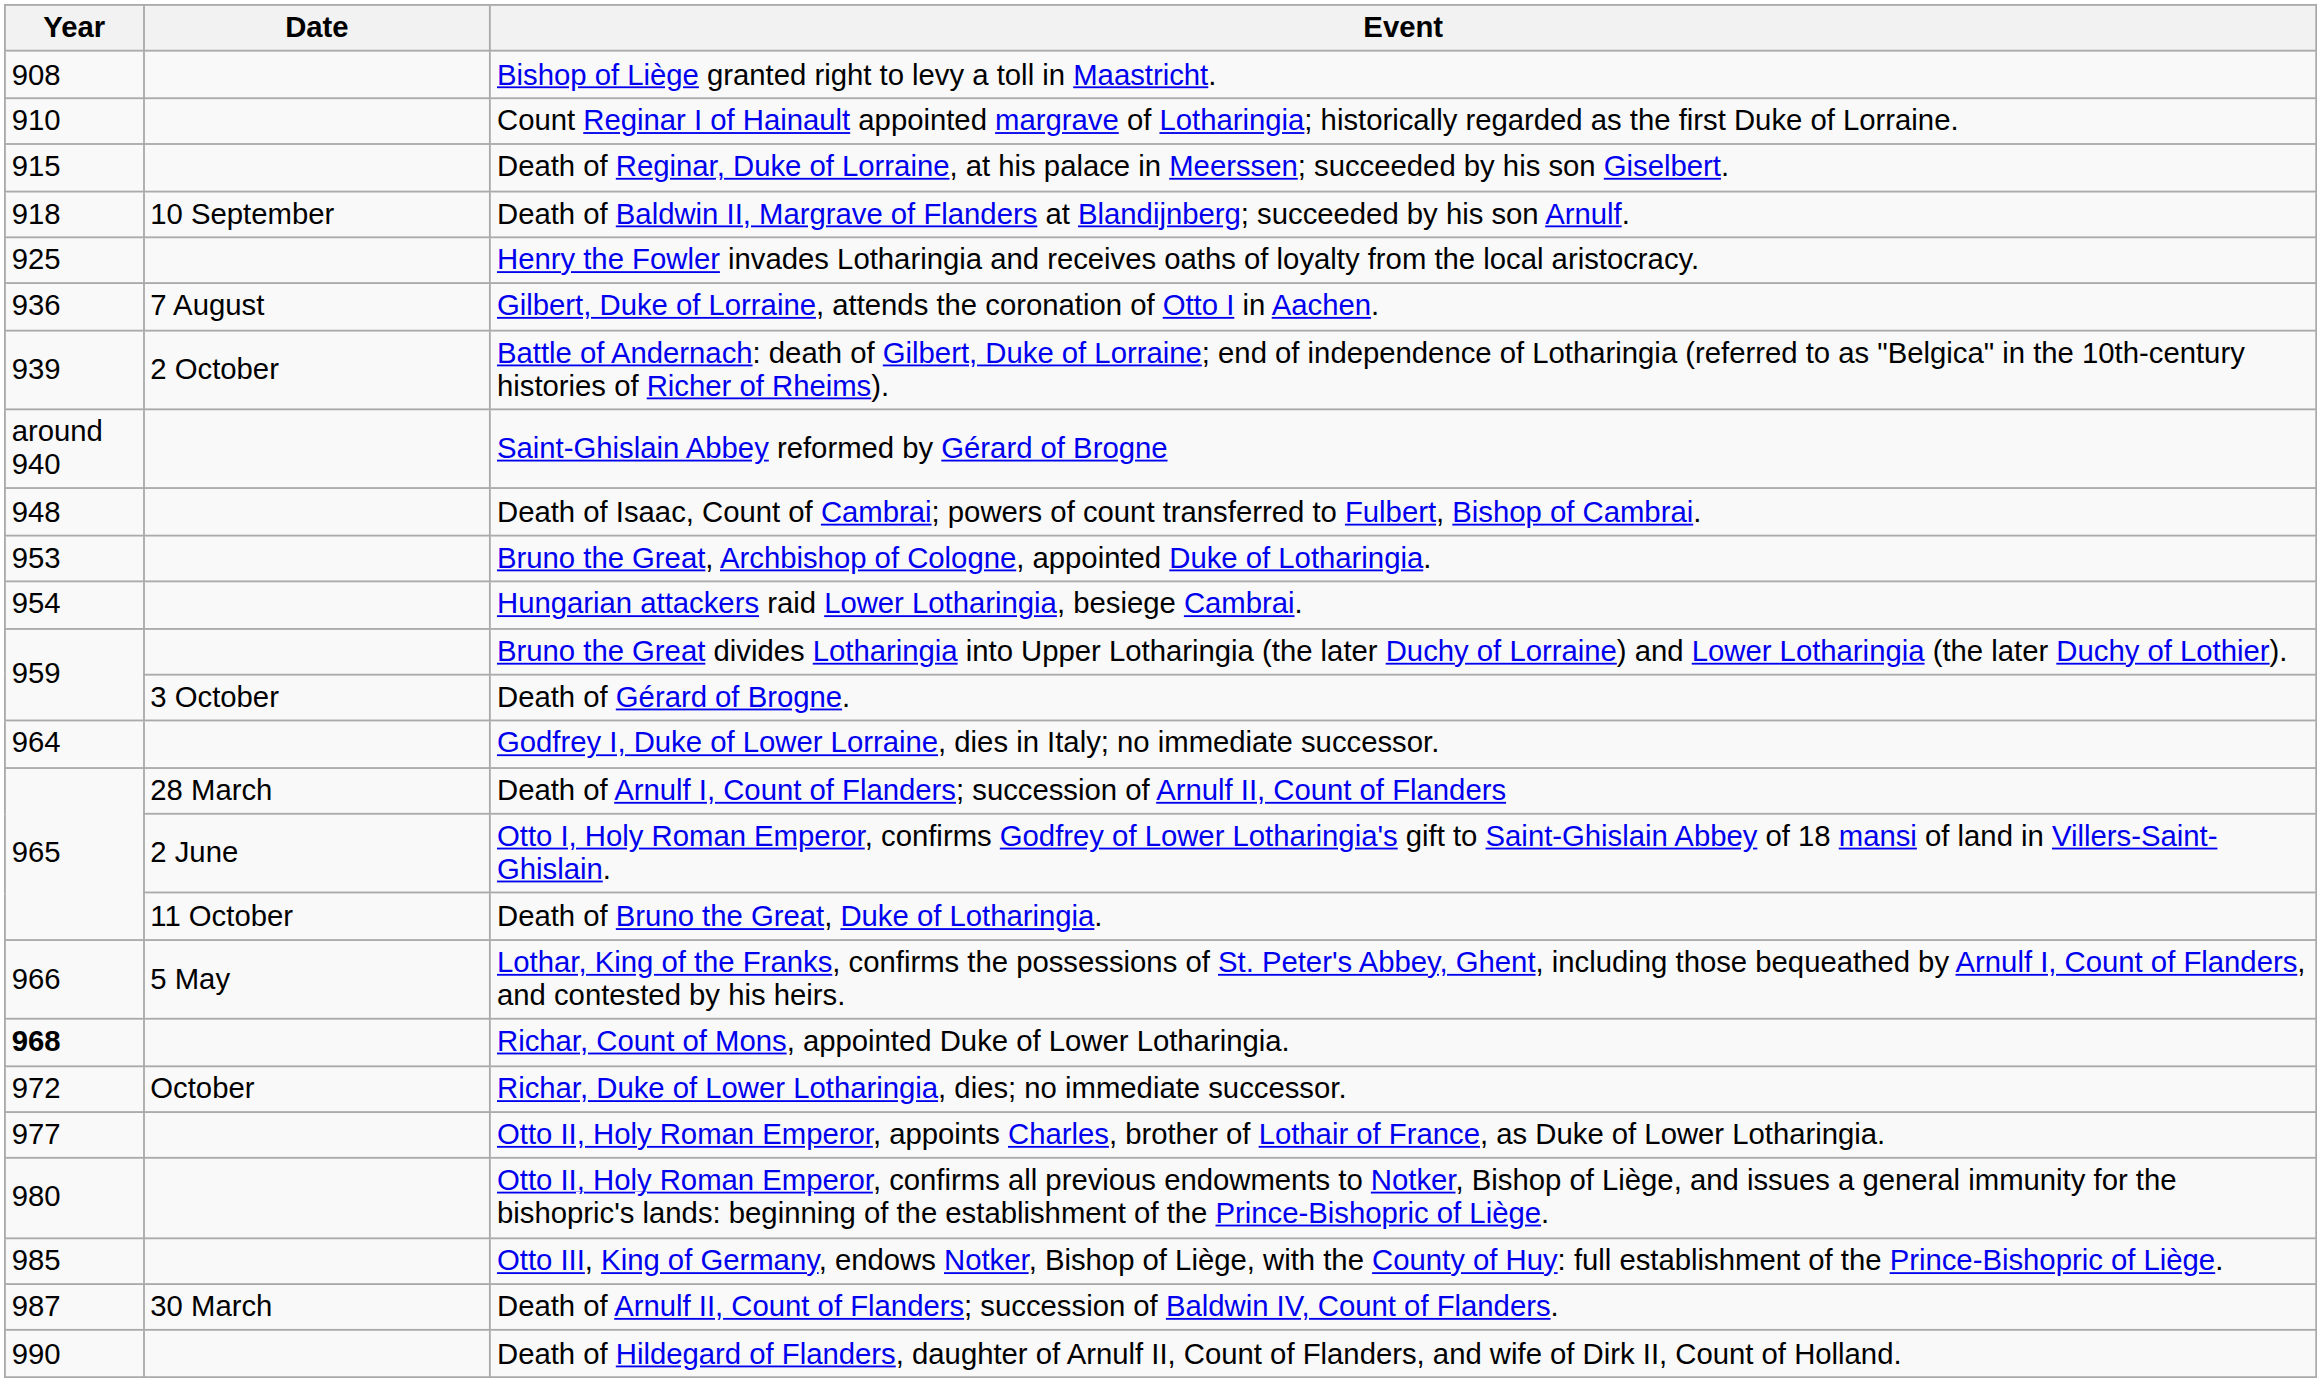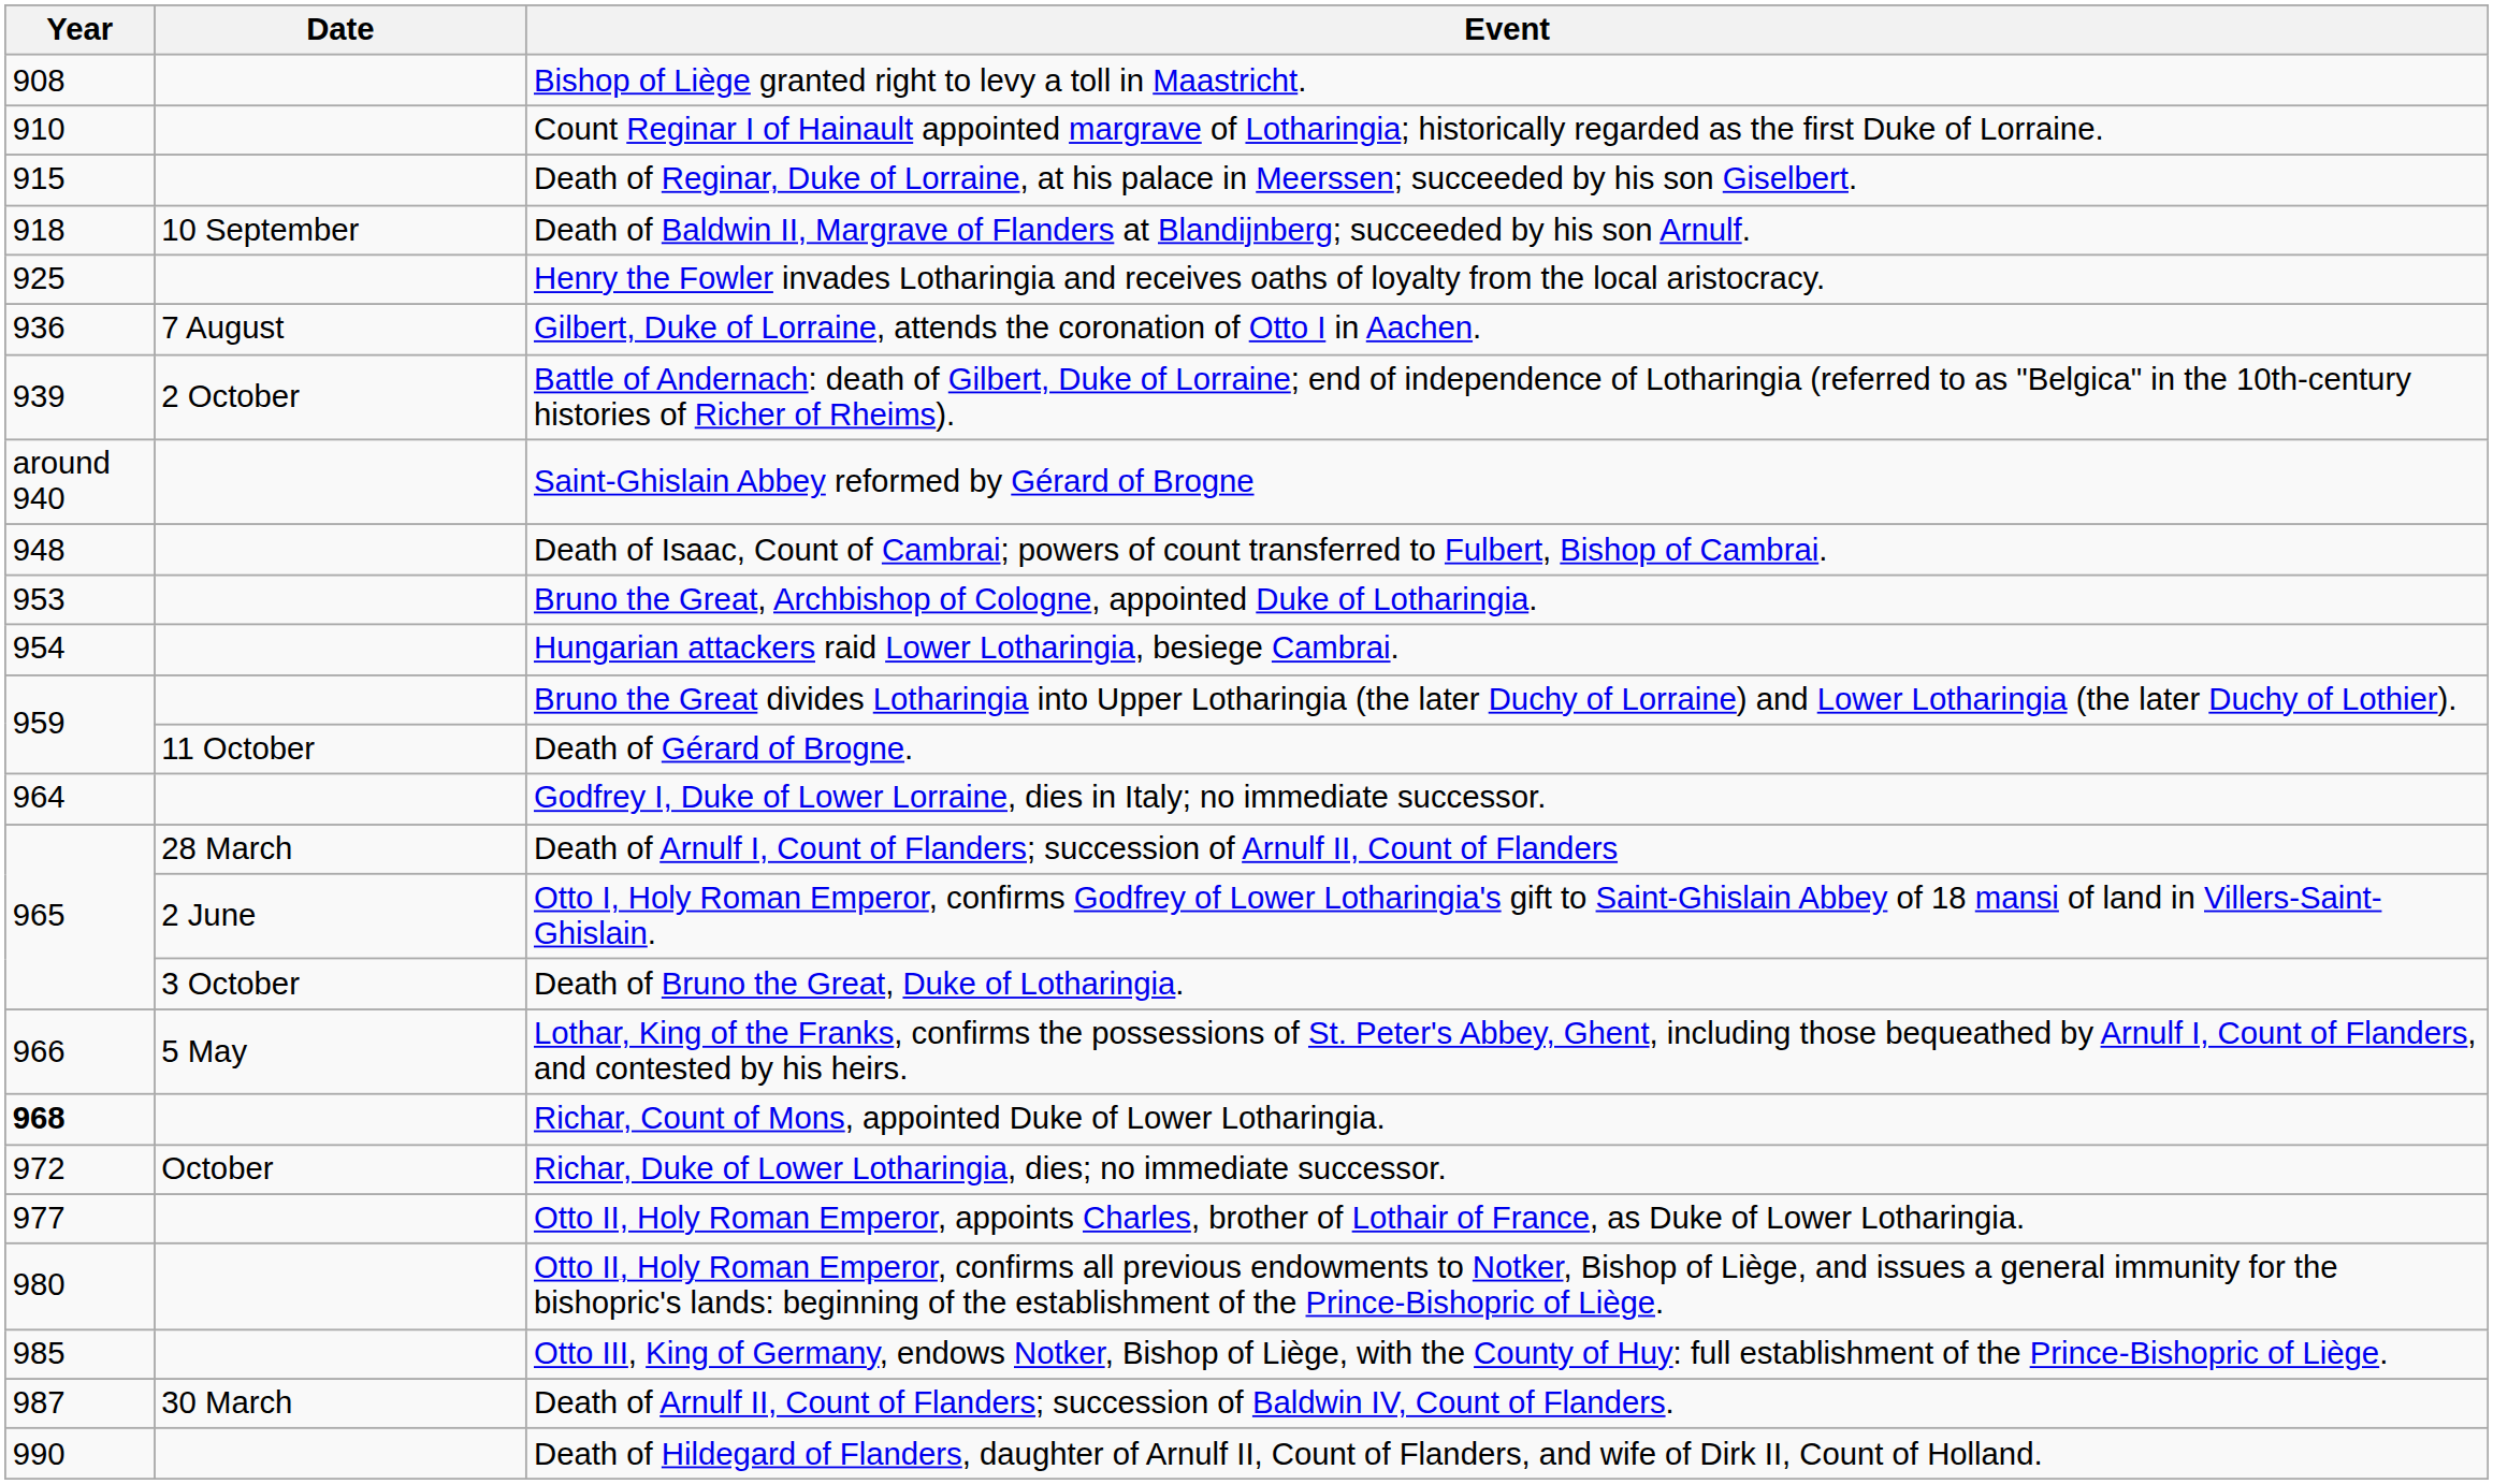Death of Gérard of Brogne. | Date: 3 October -> 11 October
Death of Bruno the Great, Duke of Lotharingia. | Date: 11 October -> 3 October
